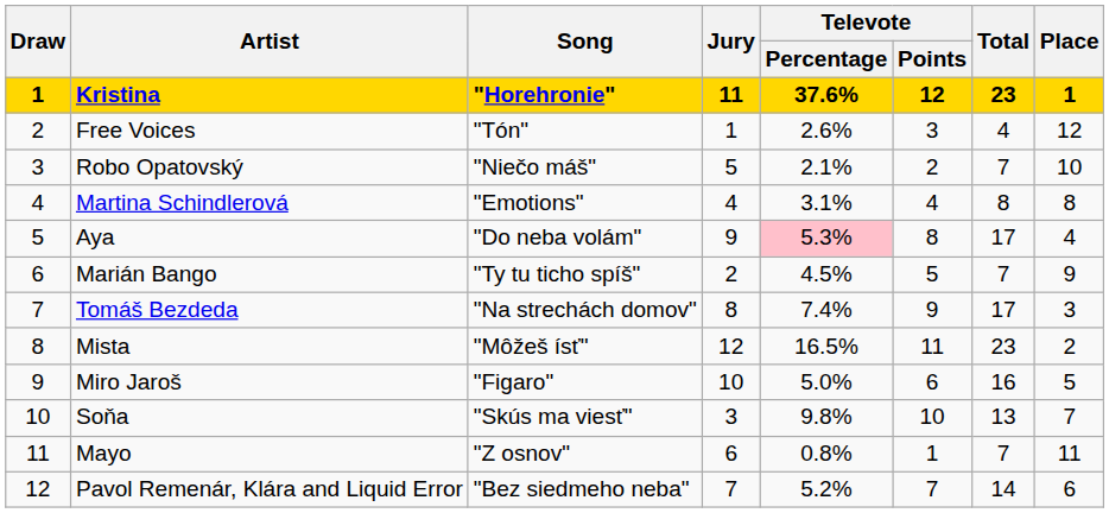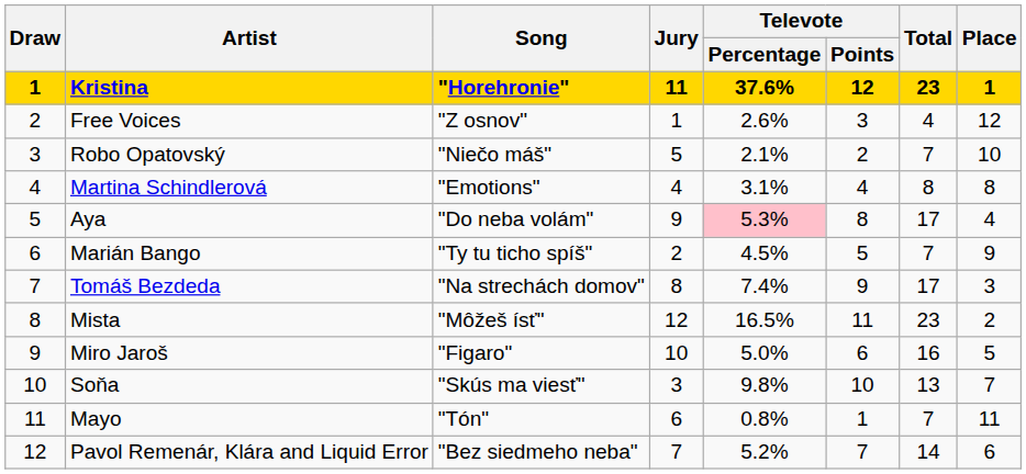Free Voices | Song: "Tón" -> "Z osnov"
Mayo | Song: "Z osnov" -> "Tón"
